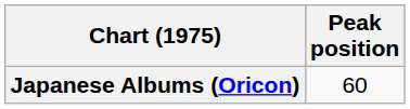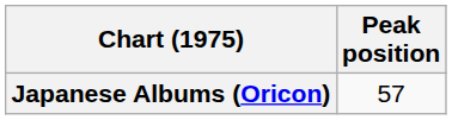Japanese Albums (Oricon) | Peak position: 60 -> 57
